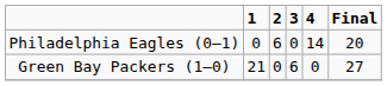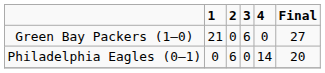rows swapped: Philadelphia Eagles (0–1) <-> Green Bay Packers (1–0)
